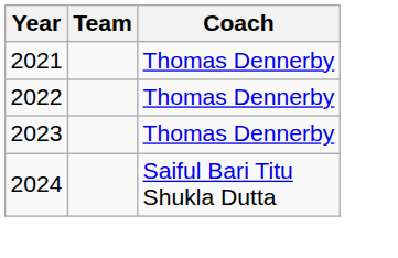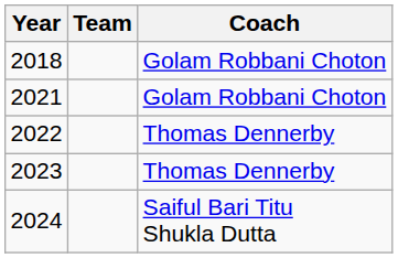+ row: 2018 | Golam Robbani Choton
2021 | Coach: Thomas Dennerby -> Golam Robbani Choton
